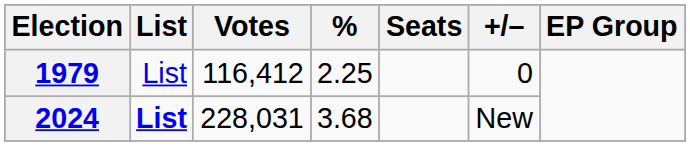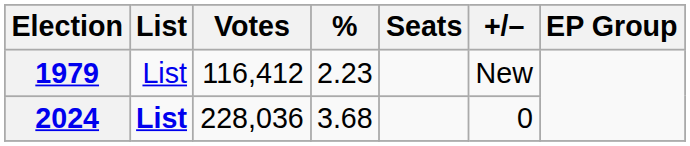1979 | %: 2.25 -> 2.23
1979 | +/–: 0 -> New
2024 | Votes: 228,031 -> 228,036
2024 | +/–: New -> 0
